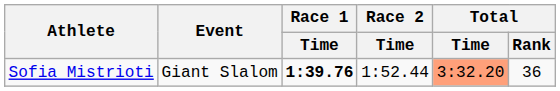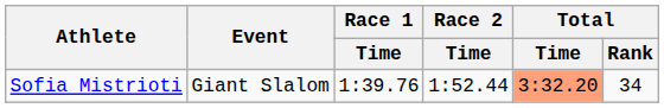Sofia Mistrioti | Race 1 / Time: bold -> normal
Sofia Mistrioti | Total / Rank: 36 -> 34
